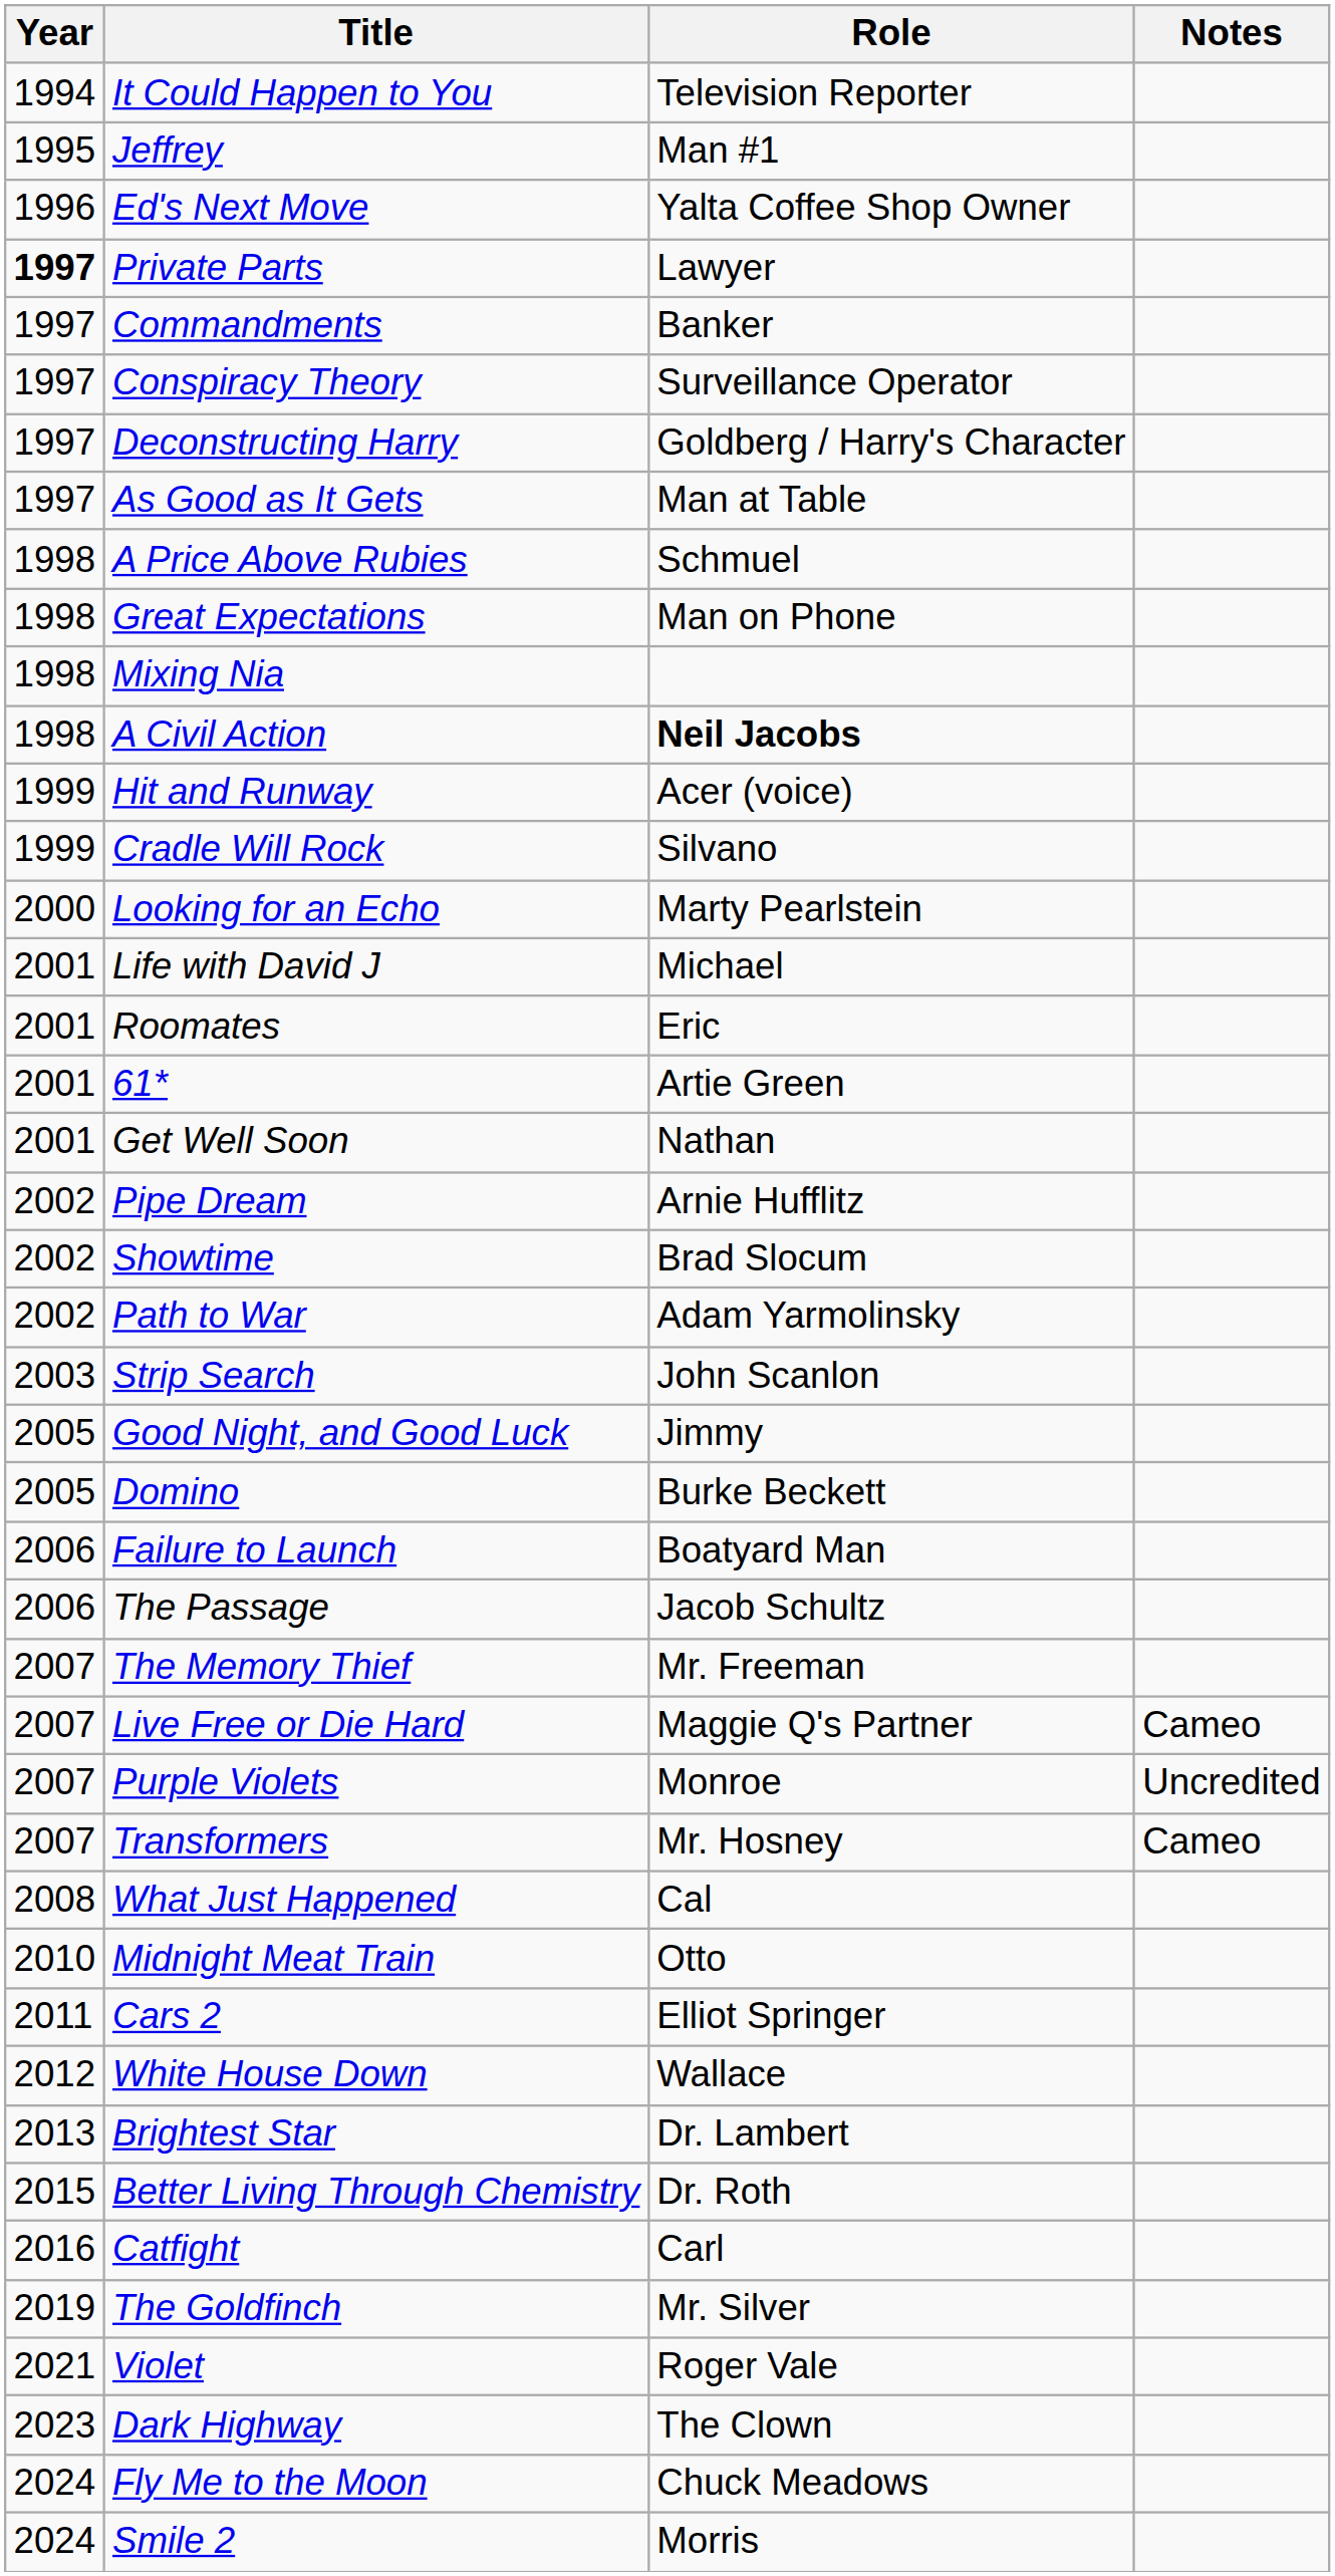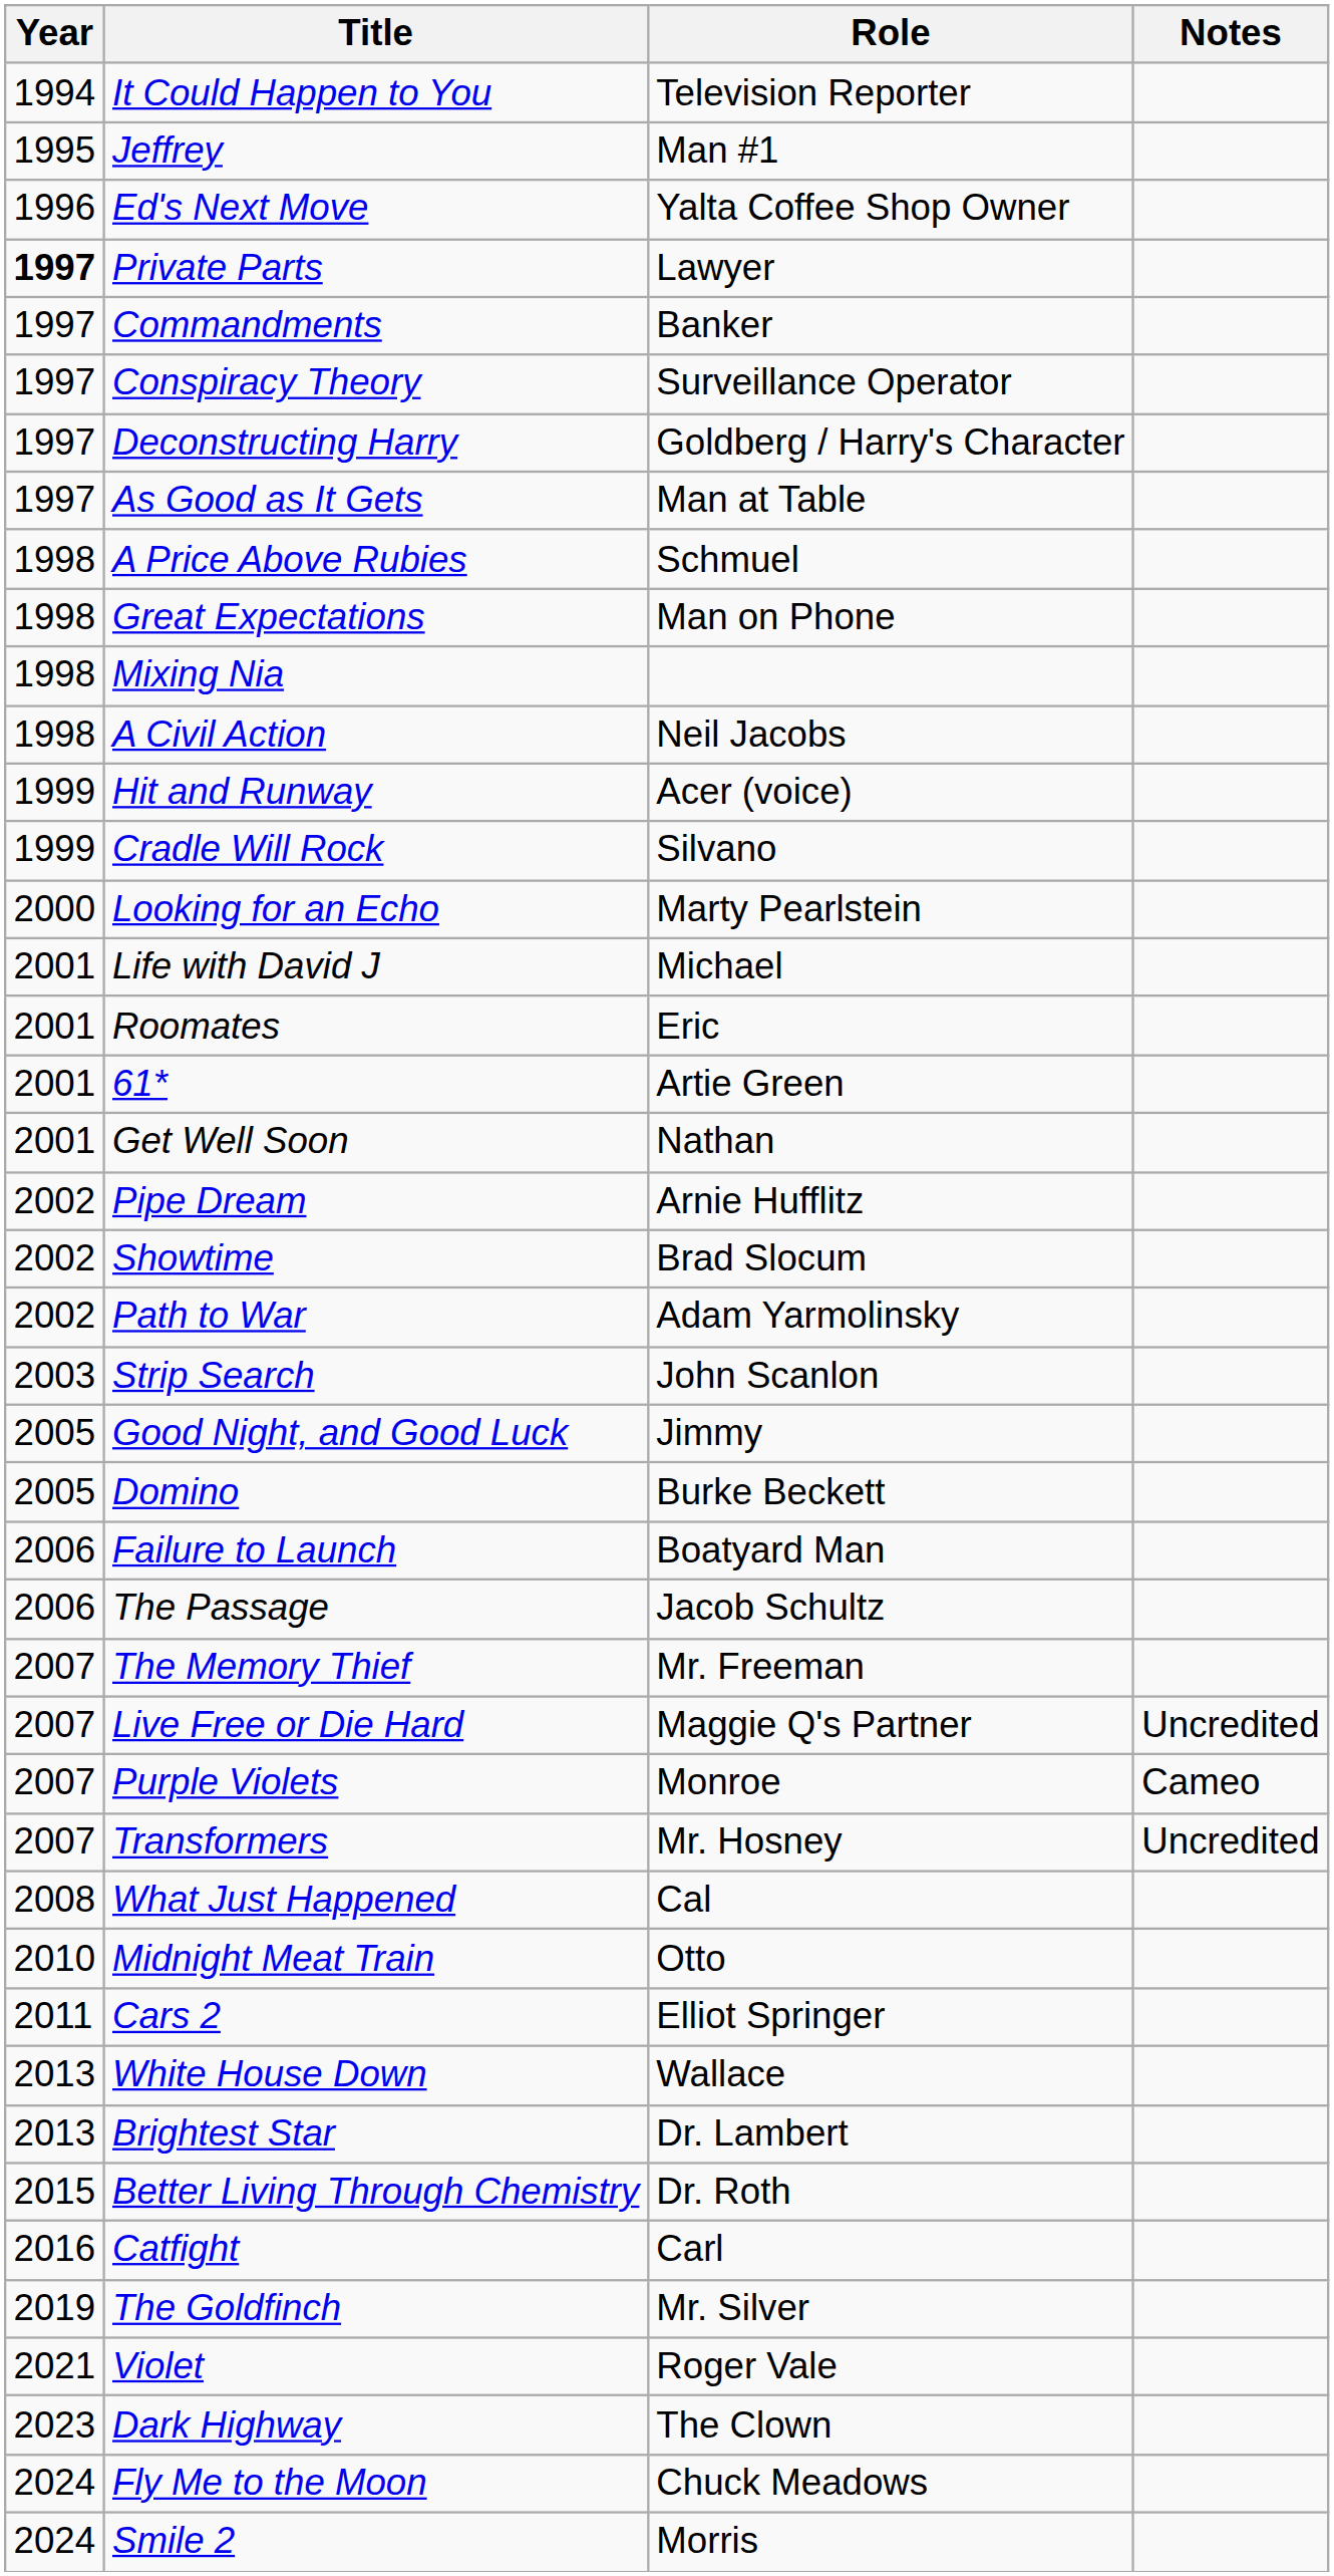A Civil Action | Role: bold -> normal
Live Free or Die Hard | Notes: Cameo -> Uncredited
Purple Violets | Notes: Uncredited -> Cameo
Transformers | Notes: Cameo -> Uncredited
White House Down | Year: 2012 -> 2013
